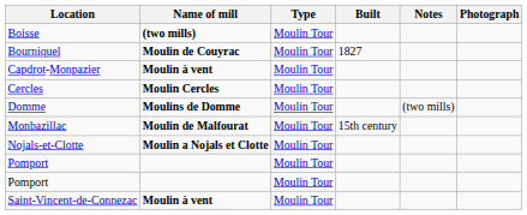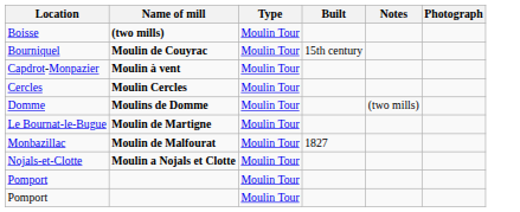Bourniquel | Built: 1827 -> 15th century
+ row: Le Bournat-le-Bugue | Moulin de Martigne | Moulin Tour
Monbazillac | Built: 15th century -> 1827
- row: Saint-Vincent-de-Connezac | Moulin à vent | Moulin Tour
